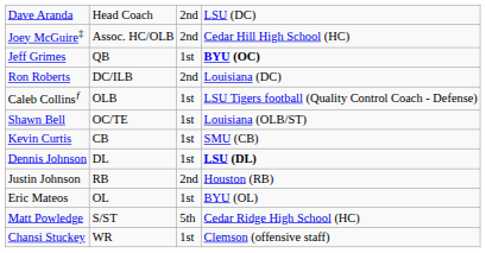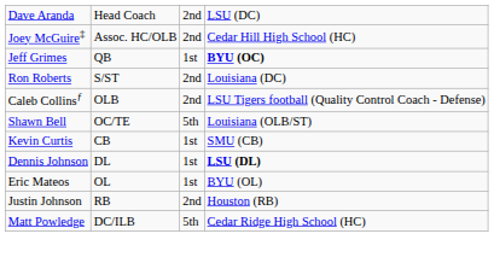Ron Roberts | column 2: DC/ILB -> S/ST
Caleb Collinsƒ | column 3: 1st -> 2nd
Shawn Bell | column 3: 1st -> 5th
rows swapped: Justin Johnson <-> Eric Mateos
Matt Powledge | column 2: S/ST -> DC/ILB
- row: Chansi Stuckey | WR | 1st | Clemson (offensive staff)
